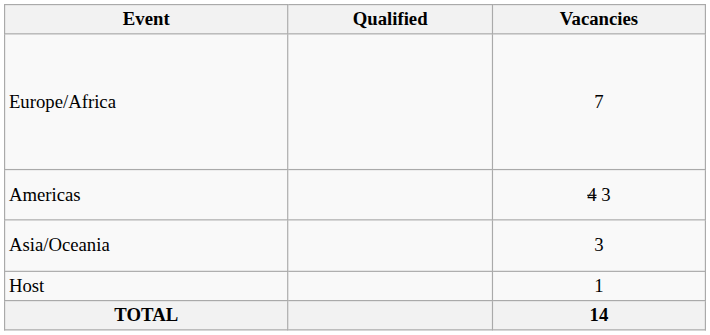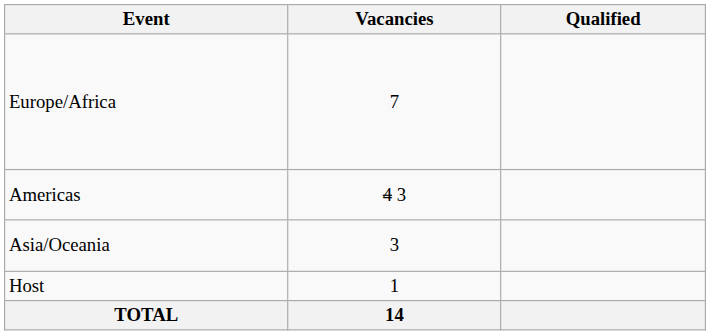columns swapped: Vacancies <-> Qualified
